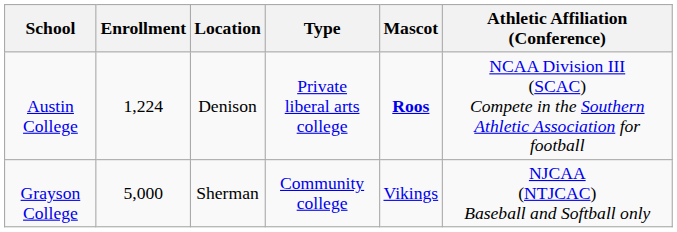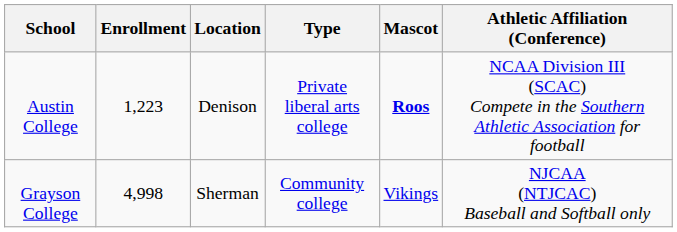Austin College | Enrollment: 1,224 -> 1,223
Grayson College | Enrollment: 5,000 -> 4,998
